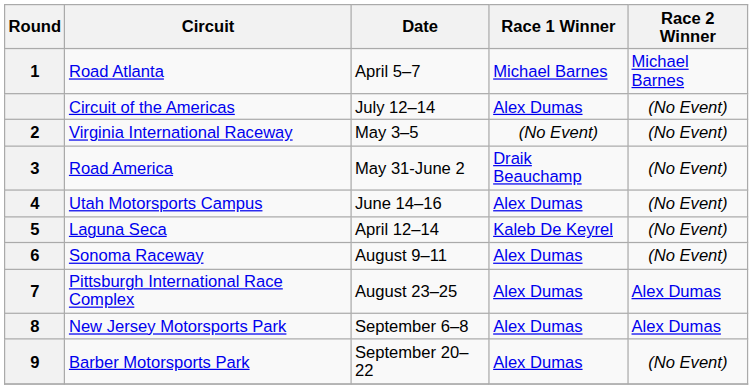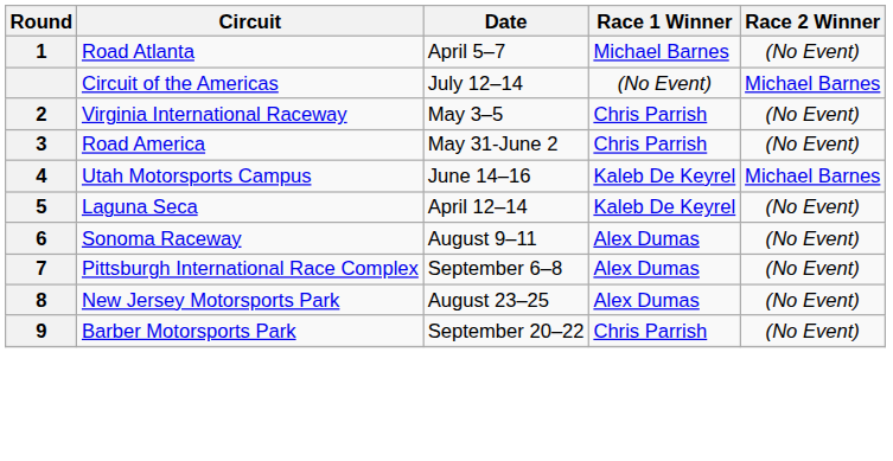Road Atlanta | Race 2 Winner: Michael Barnes -> (No Event)
Circuit of the Americas | Race 1 Winner: Alex Dumas -> (No Event)
Circuit of the Americas | Race 2 Winner: (No Event) -> Michael Barnes
Virginia International Raceway | Race 1 Winner: (No Event) -> Chris Parrish
Road America | Race 1 Winner: Draik Beauchamp -> Chris Parrish
Utah Motorsports Campus | Race 1 Winner: Alex Dumas -> Kaleb De Keyrel
Utah Motorsports Campus | Race 2 Winner: (No Event) -> Michael Barnes
Pittsburgh International Race Complex | Date: August 23–25 -> September 6–8
Pittsburgh International Race Complex | Race 2 Winner: Alex Dumas -> (No Event)
New Jersey Motorsports Park | Date: September 6–8 -> August 23–25
New Jersey Motorsports Park | Race 2 Winner: Alex Dumas -> (No Event)
Barber Motorsports Park | Race 1 Winner: Alex Dumas -> Chris Parrish
